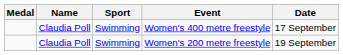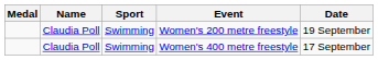rows swapped: Women's 200 metre freestyle <-> Women's 400 metre freestyle
